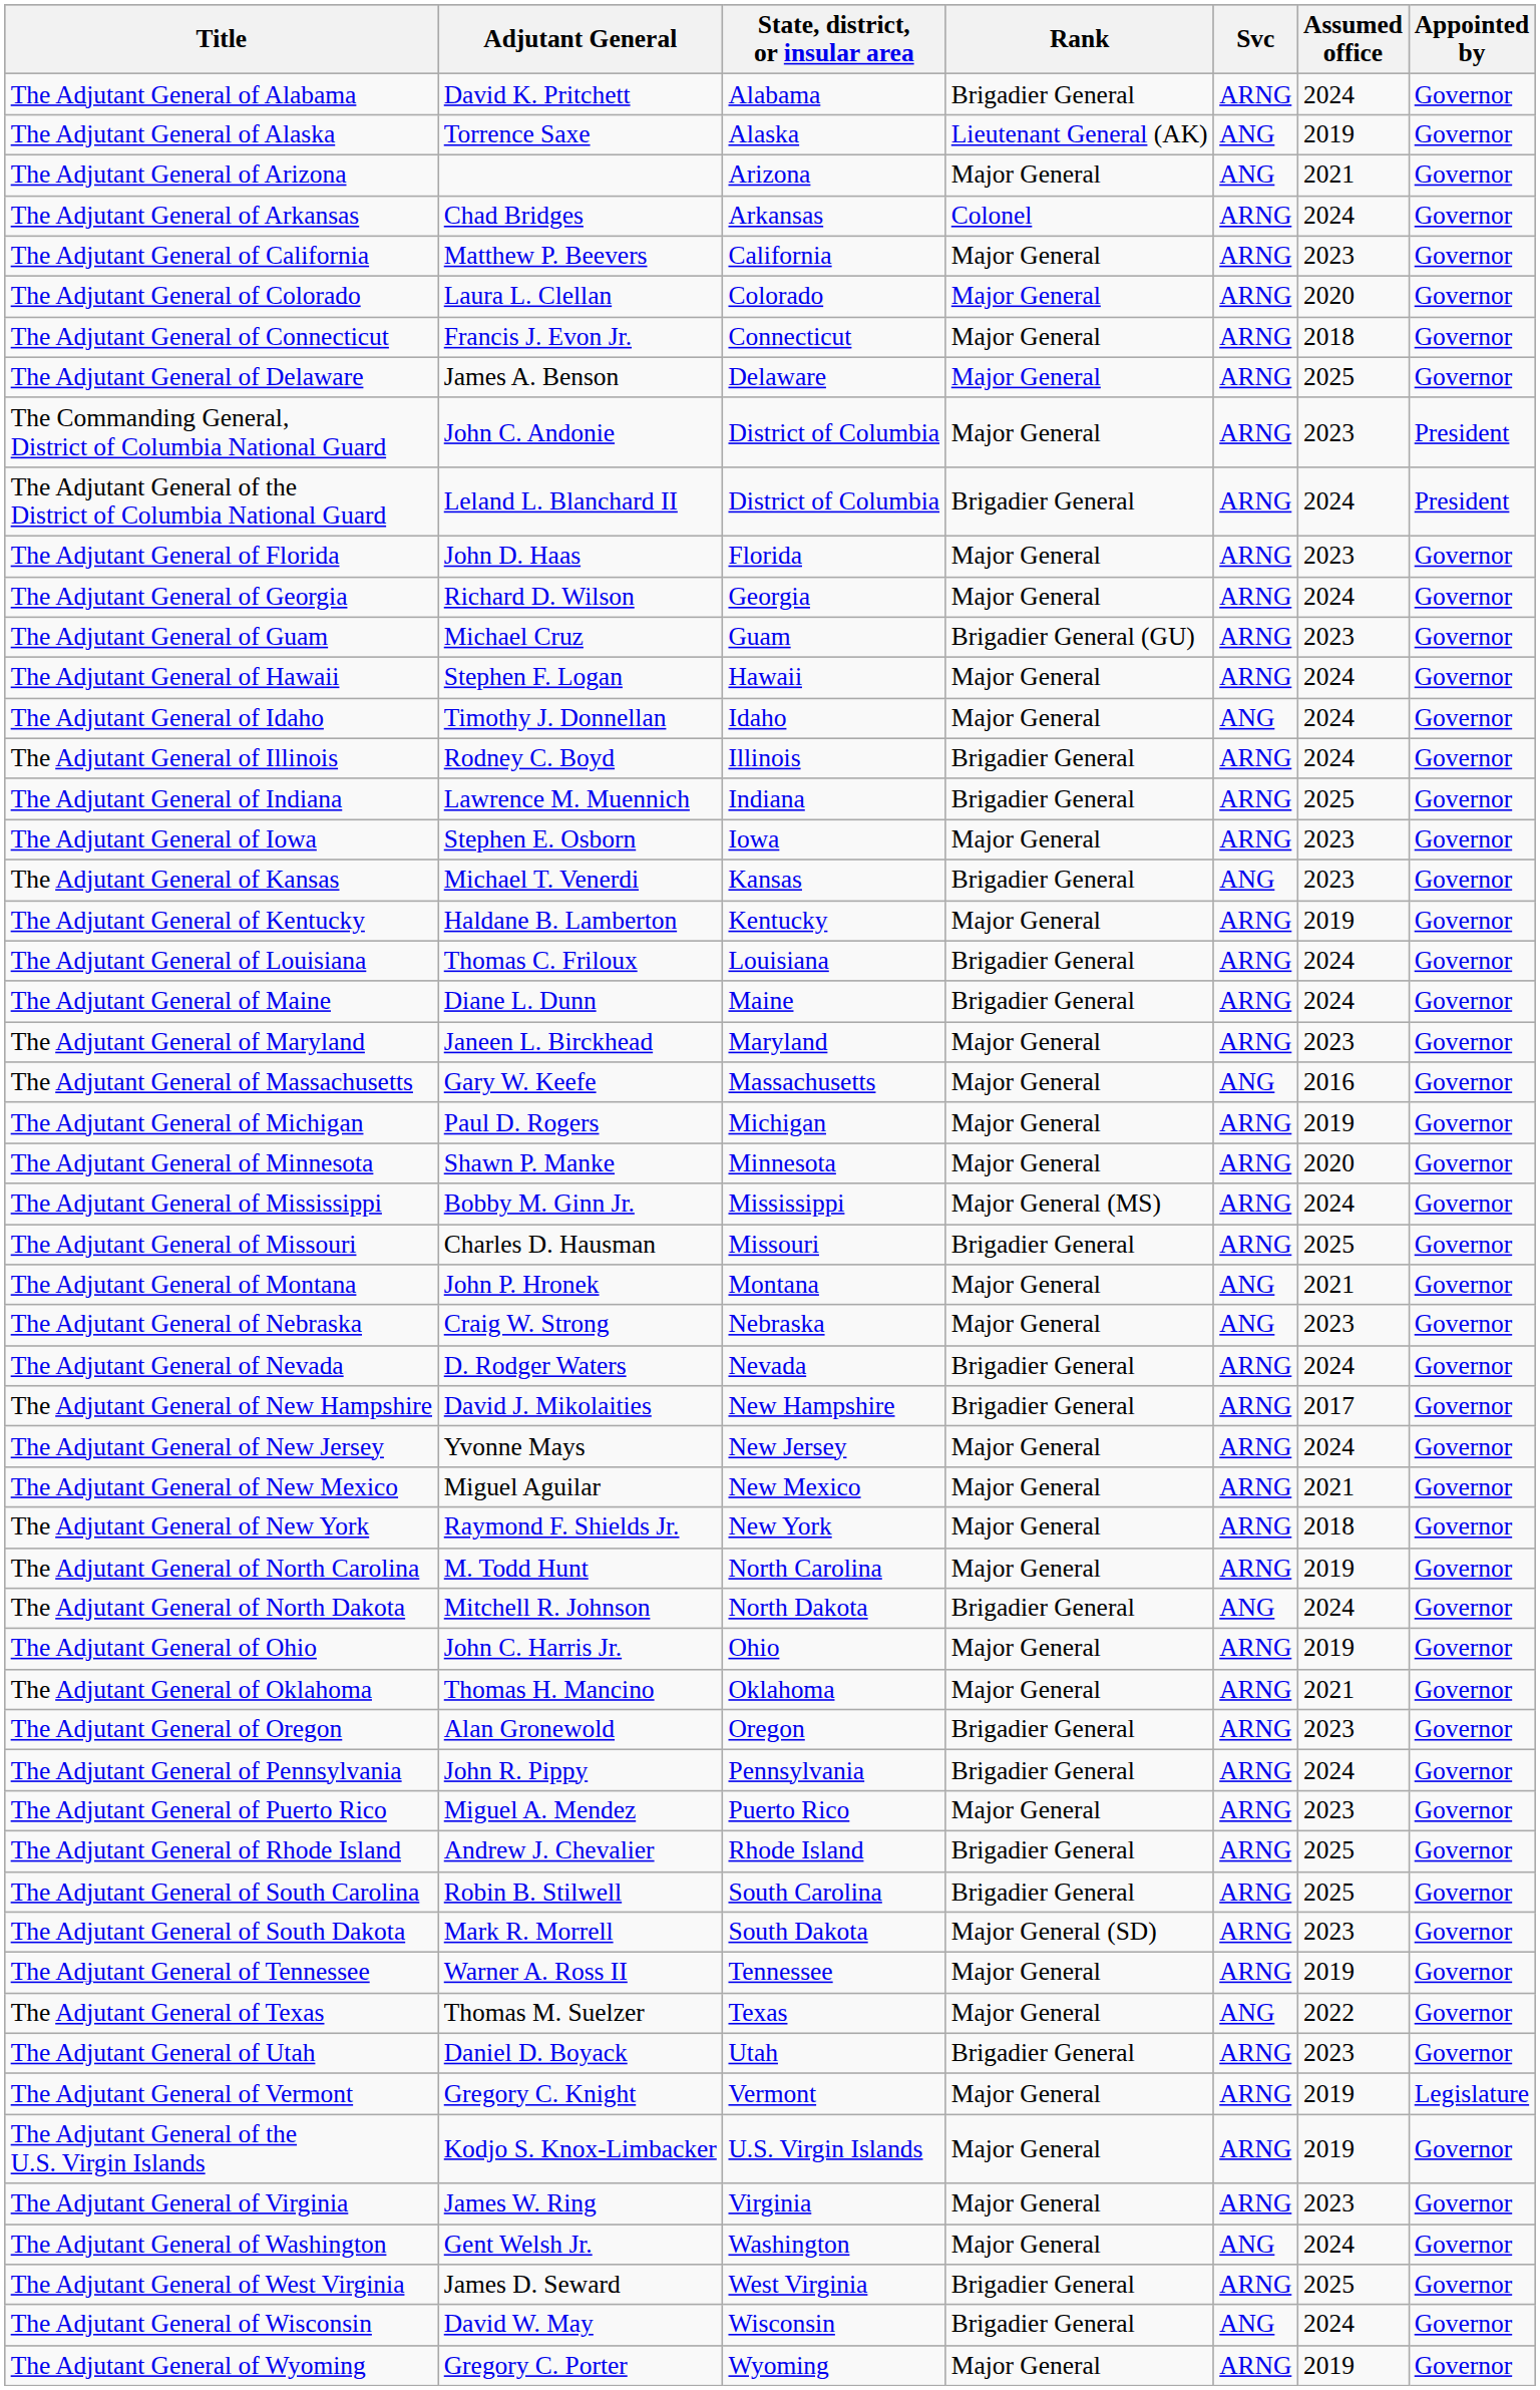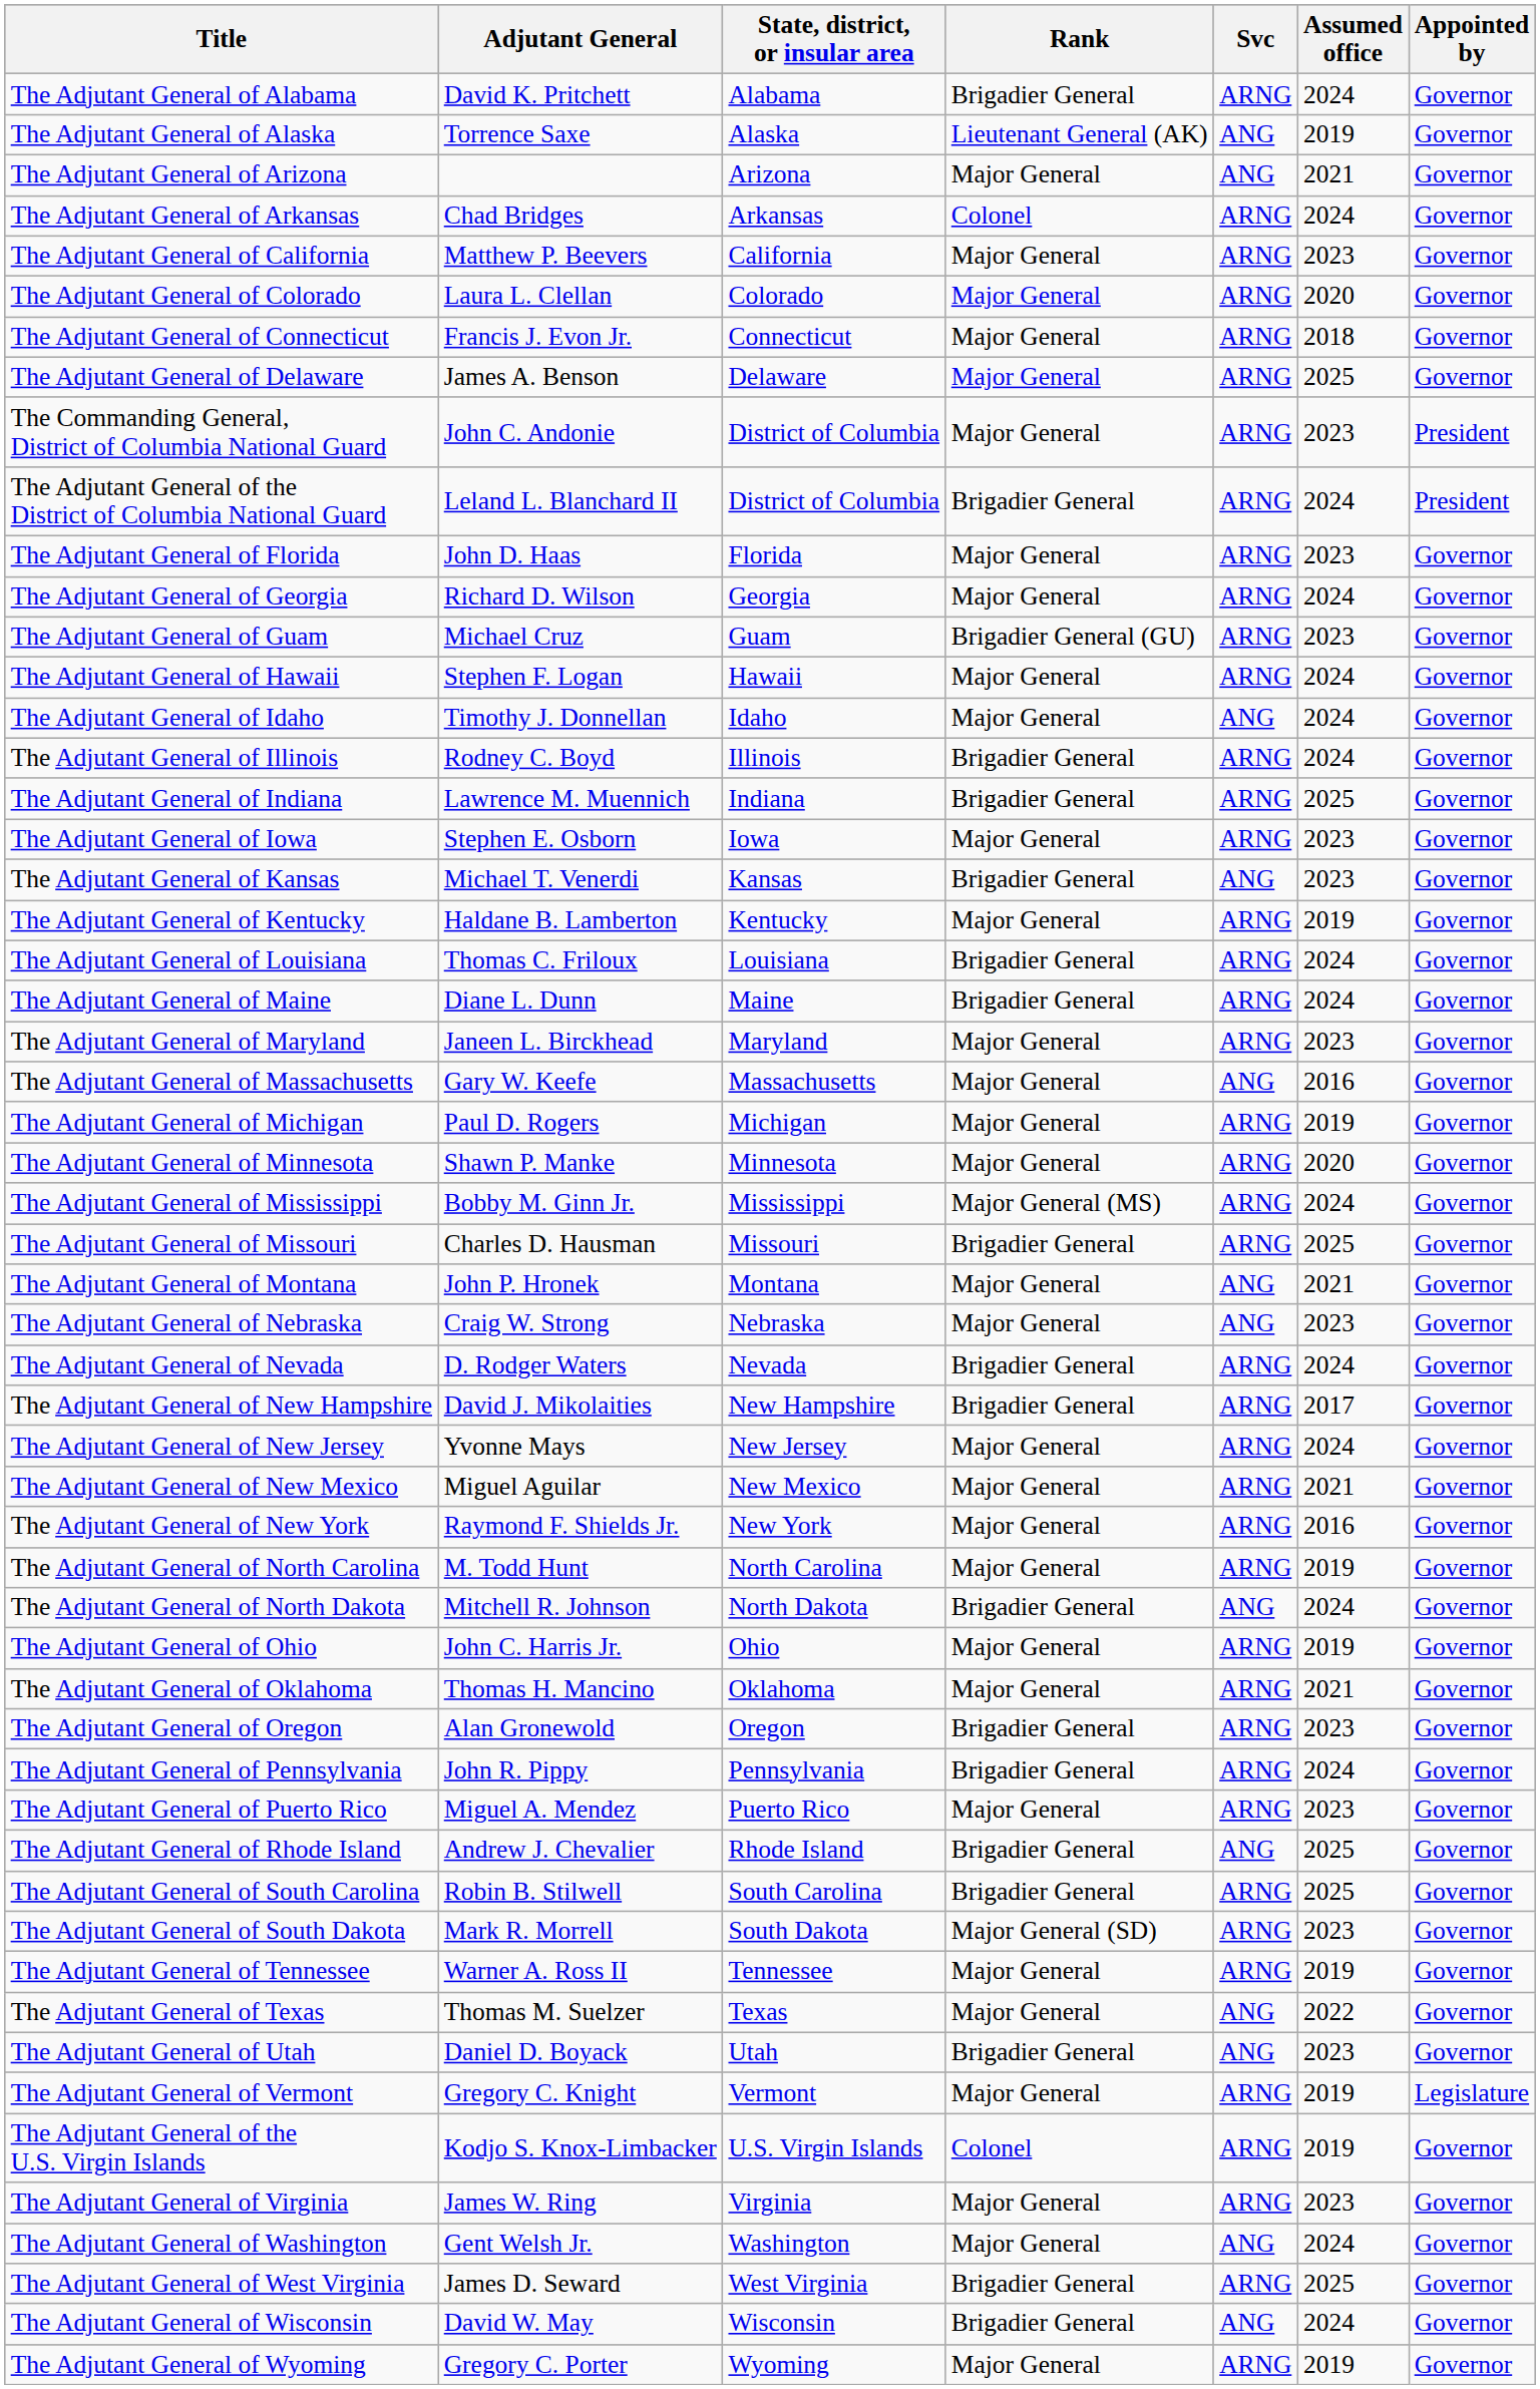The Adjutant General of New York | Assumed office: 2018 -> 2016
The Adjutant General of Rhode Island | Svc: ARNG -> ANG
The Adjutant General of Utah | Svc: ARNG -> ANG
The Adjutant General of the U.S. Virgin Islands | Rank: Major General -> Colonel
